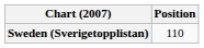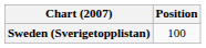Sweden (Sverigetopplistan) | Position: 110 -> 100
